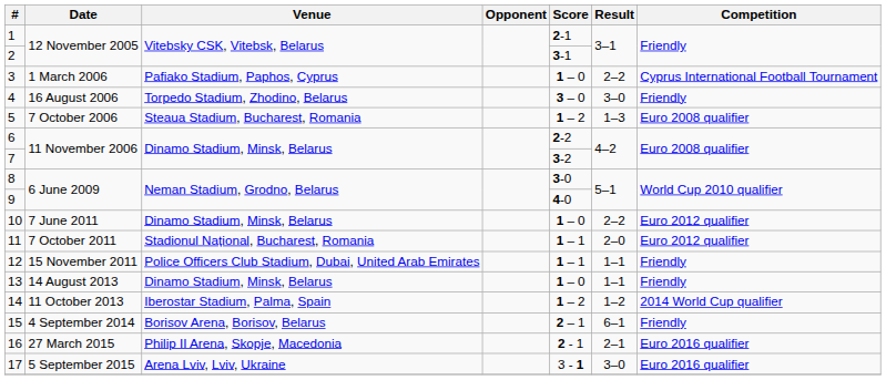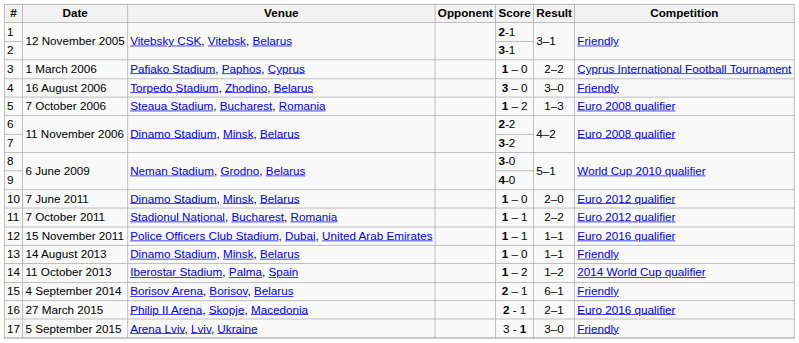10 | Result: 2–2 -> 2–0
11 | Result: 2–0 -> 2–2
12 | Competition: Friendly -> Euro 2016 qualifier
17 | Competition: Euro 2016 qualifier -> Friendly
